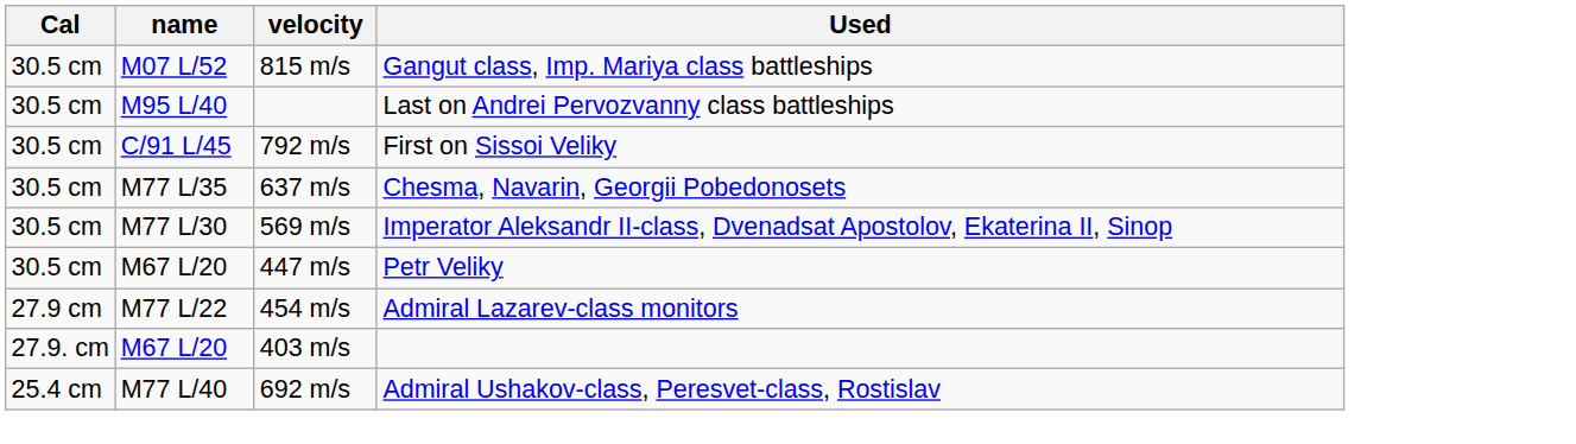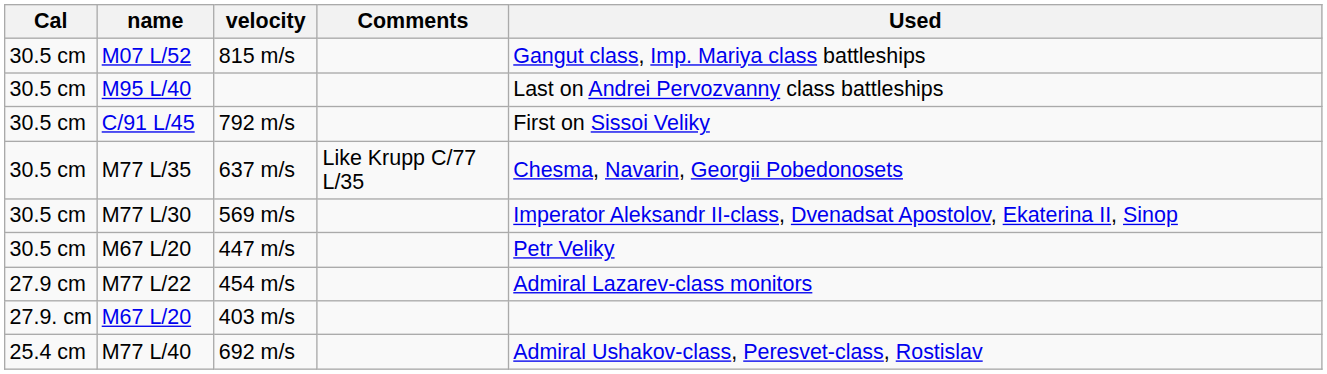+ column: Comments | Like Krupp C/77 L/35
